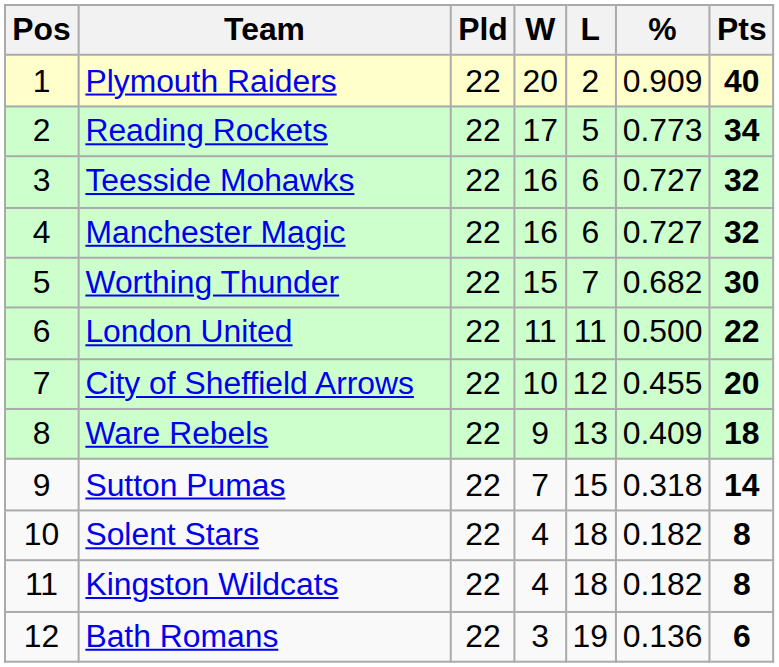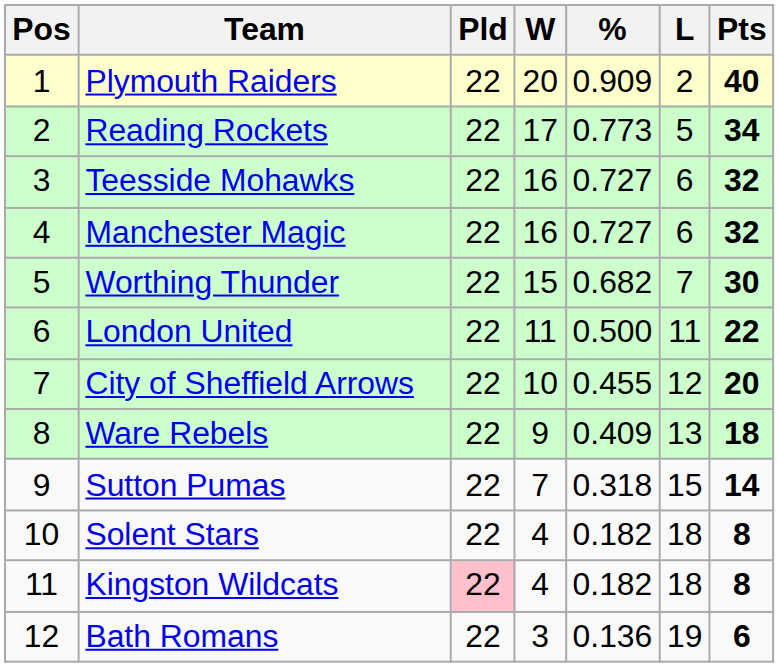columns swapped: L <-> %
Kingston Wildcats | Pld: no background -> pink background
